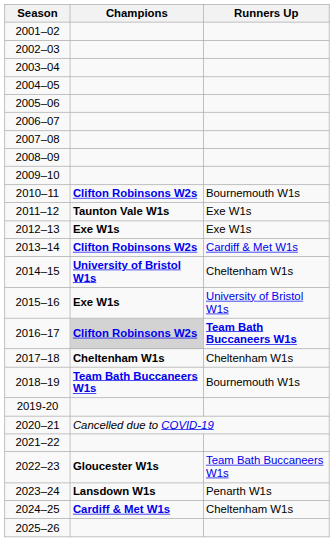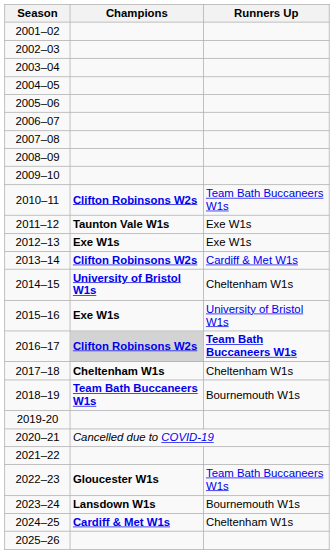2010–11 | Runners Up: Bournemouth W1s -> Team Bath Buccaneers W1s
2023–24 | Runners Up: Penarth W1s -> Bournemouth W1s
